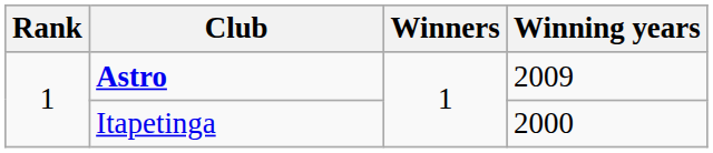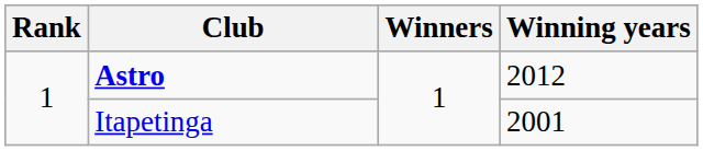Astro | Winning years: 2009 -> 2012
Itapetinga | Winning years: 2000 -> 2001
